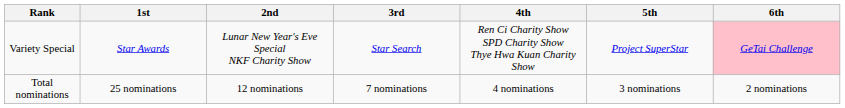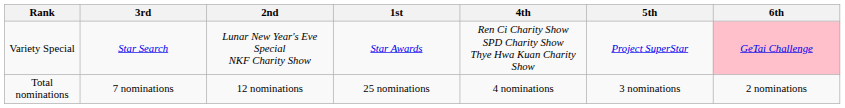columns swapped: 1st <-> 3rd
